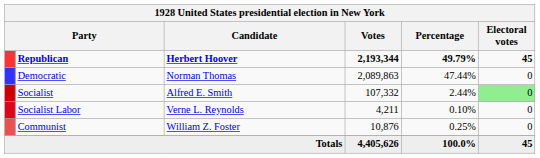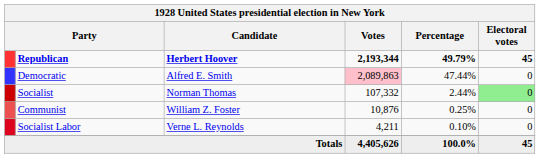Democratic | Candidate: Norman Thomas -> Alfred E. Smith
Democratic | Votes: no background -> pink background
Socialist | Candidate: Alfred E. Smith -> Norman Thomas
rows swapped: Communist <-> Socialist Labor
